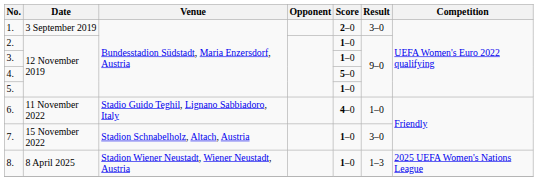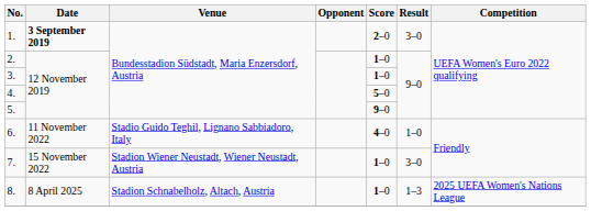1. | Date: normal -> bold
5. | Score: 1–0 -> 9–0
7. | Venue: Stadion Schnabelholz, Altach, Austria -> Stadion Wiener Neustadt, Wiener Neustadt, Austria
8. | Venue: Stadion Wiener Neustadt, Wiener Neustadt, Austria -> Stadion Schnabelholz, Altach, Austria
